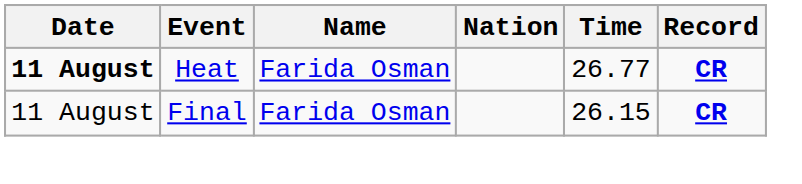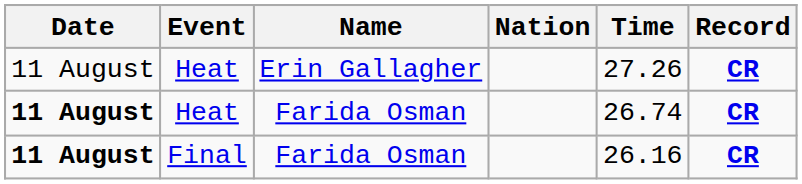+ row: 11 August | Heat | Erin Gallagher | 27.26 | CR
Heat / Farida Osman | Time: 26.77 -> 26.74
Final | Date: normal -> bold
Final | Time: 26.15 -> 26.16
